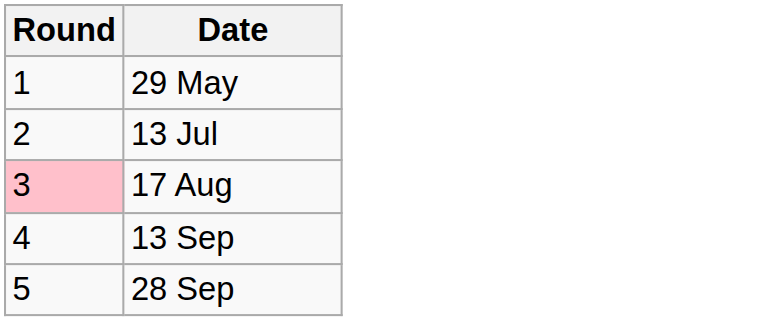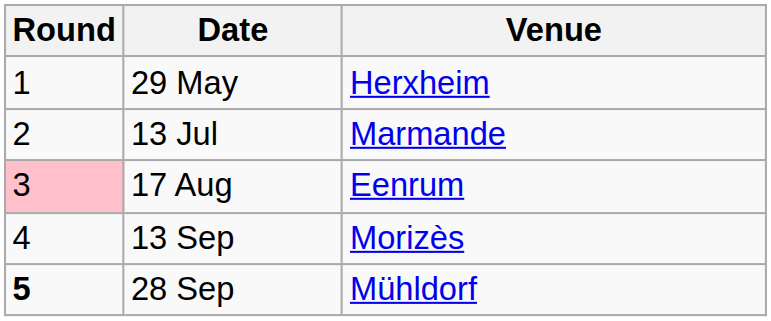+ column: Venue | Herxheim | Marmande | Eenrum | Morizès | Mühldorf
28 Sep | Round: normal -> bold
